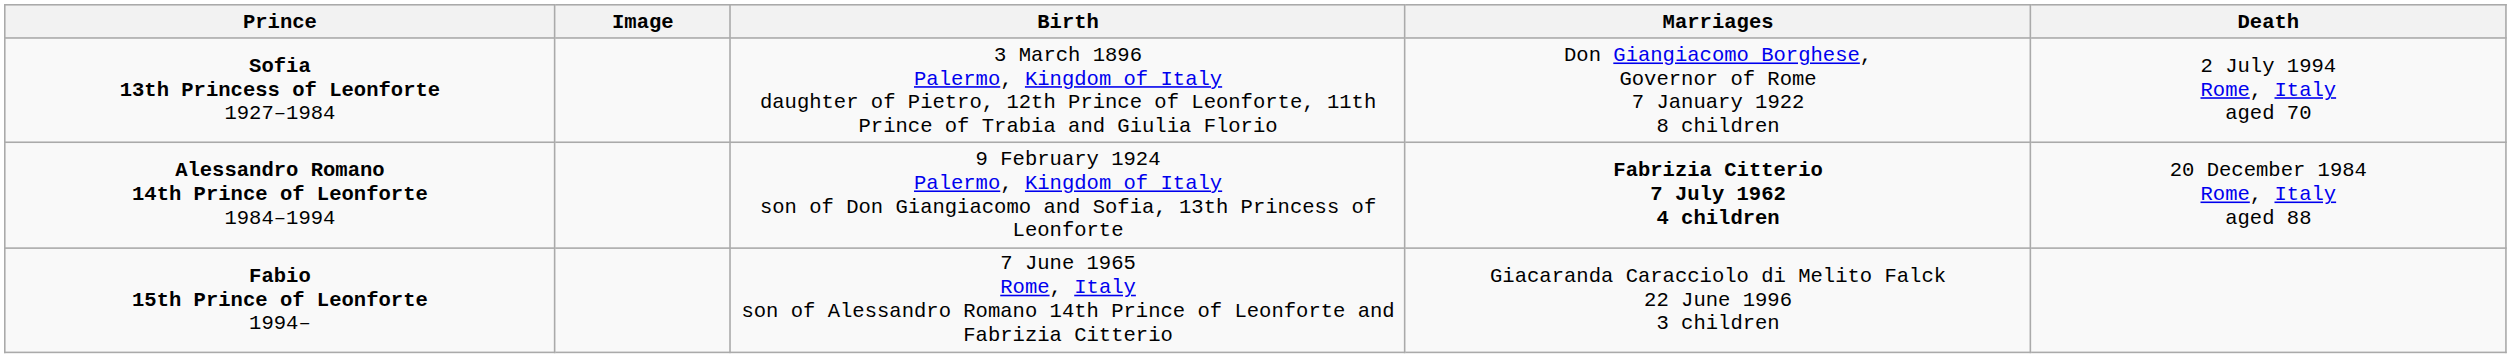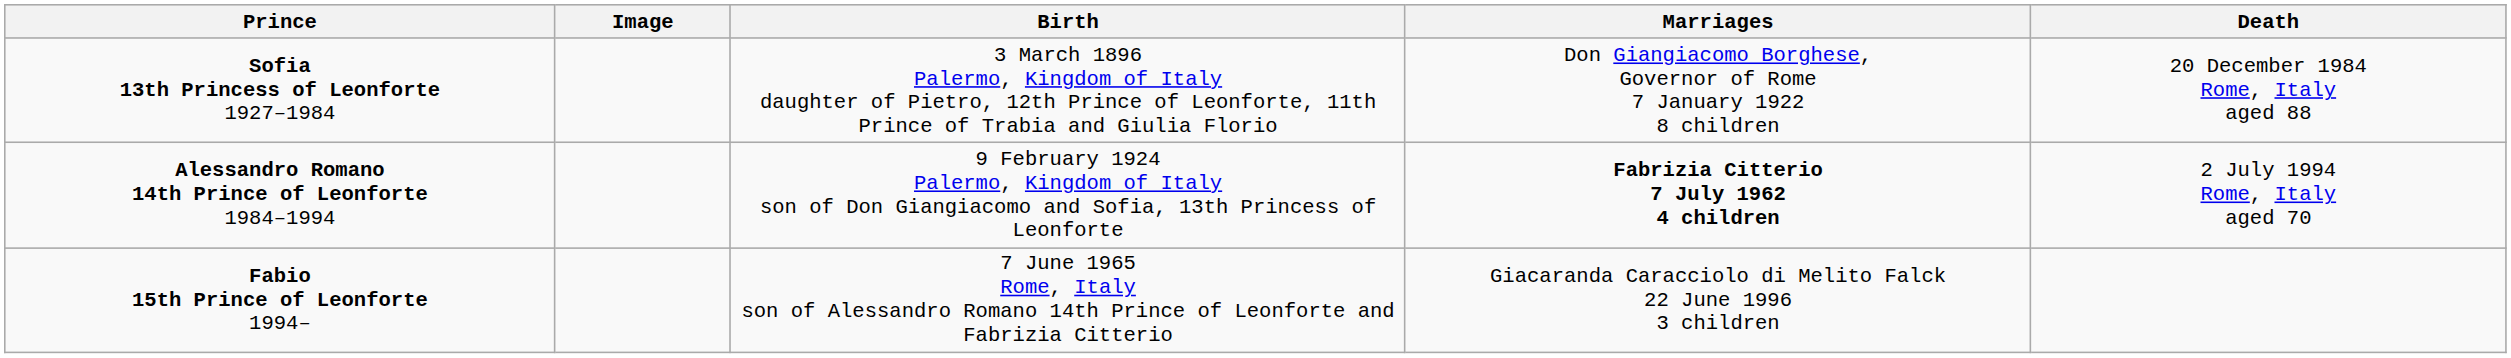Sofia 13th Princess of Leonforte 1927–1984 | Death: 2 July 1994 Rome, Italy aged 70 -> 20 December 1984 Rome, Italy aged 88
Alessandro Romano 14th Prince of Leonforte 1984–1994 | Death: 20 December 1984 Rome, Italy aged 88 -> 2 July 1994 Rome, Italy aged 70
